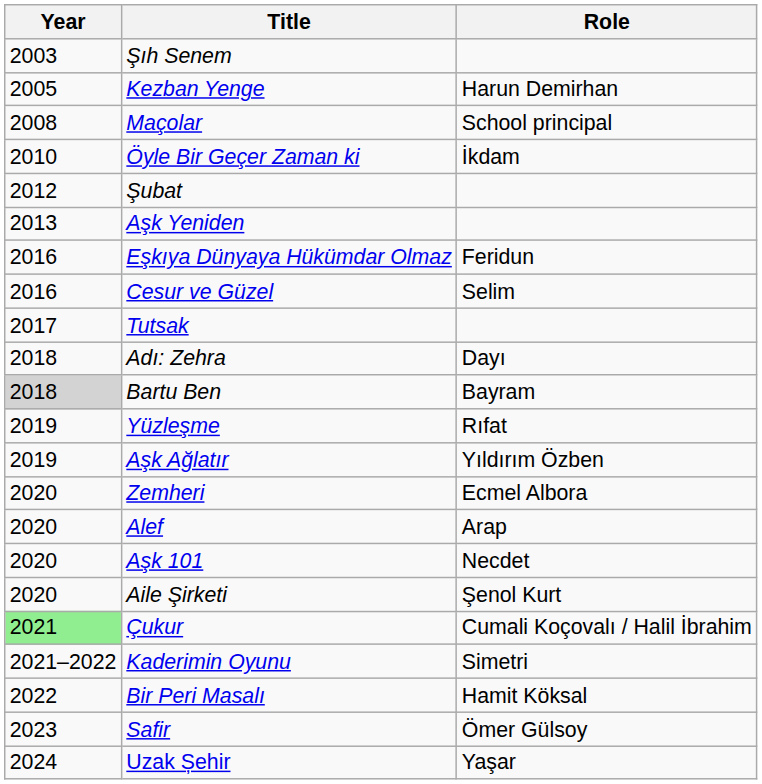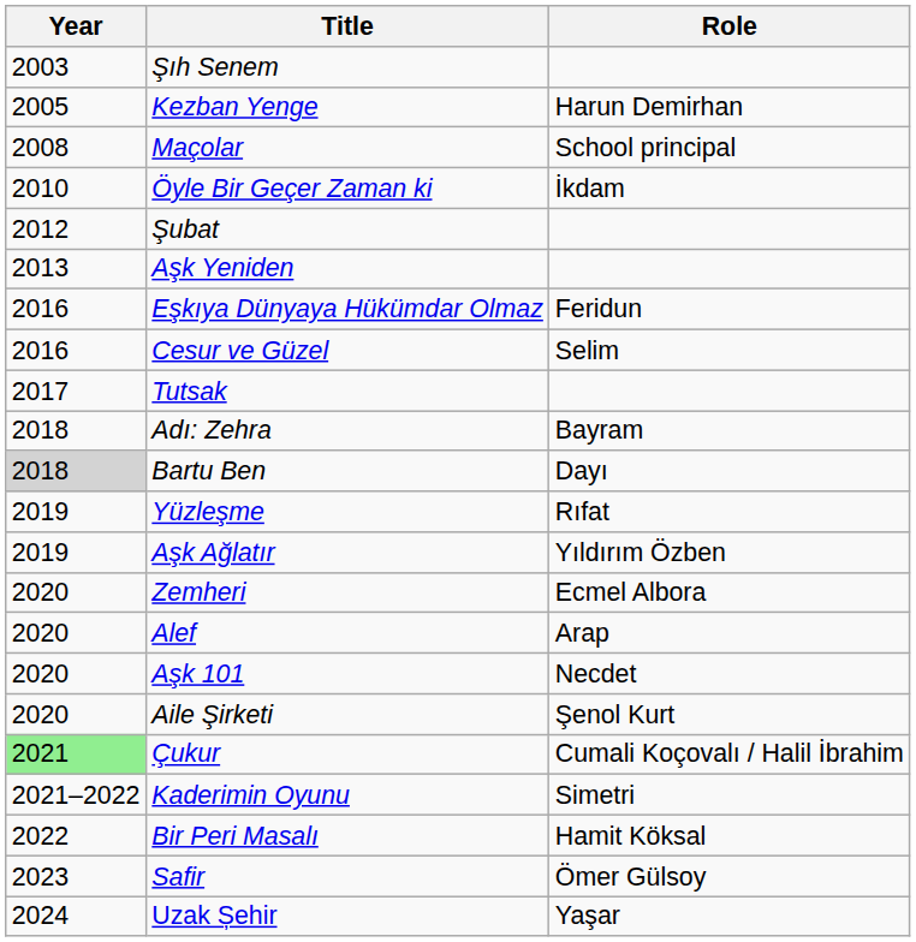Adı: Zehra | Role: Dayı -> Bayram
Bartu Ben | Role: Bayram -> Dayı
